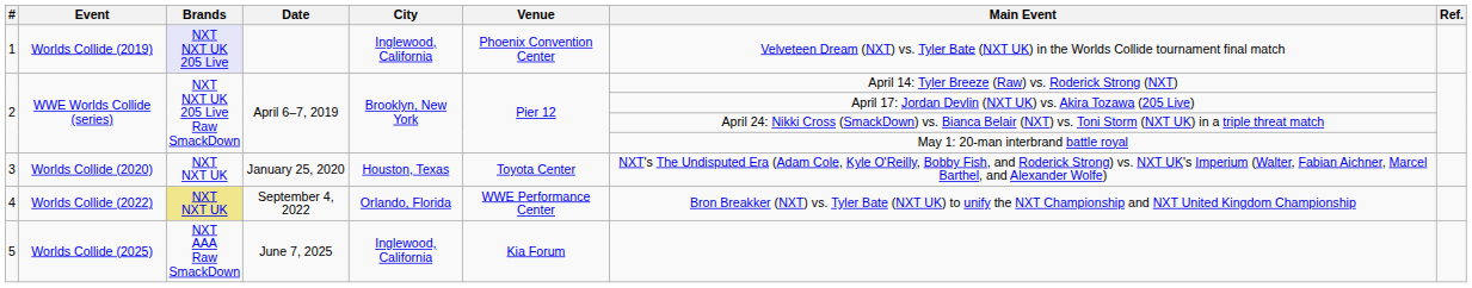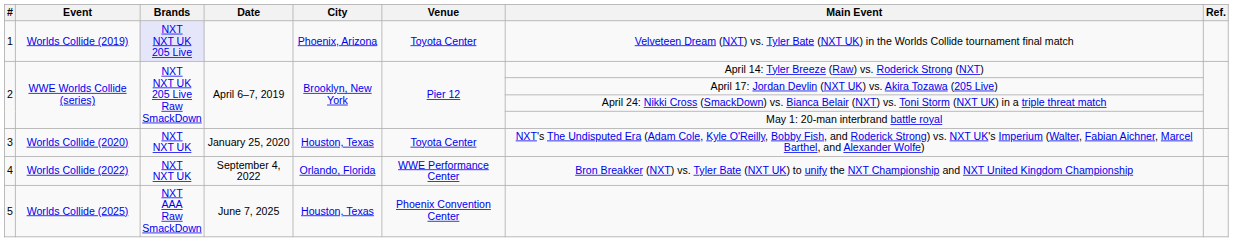1 | City: Inglewood, California -> Phoenix, Arizona
1 | Venue: Phoenix Convention Center -> Toyota Center
4 | Brands: khaki background -> no background
5 | City: Inglewood, California -> Houston, Texas
5 | Venue: Kia Forum -> Phoenix Convention Center
